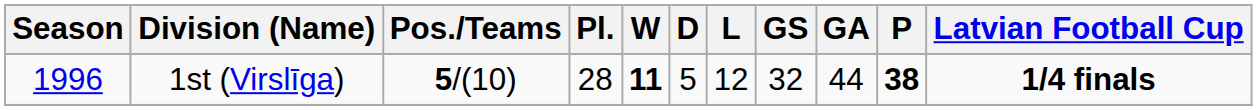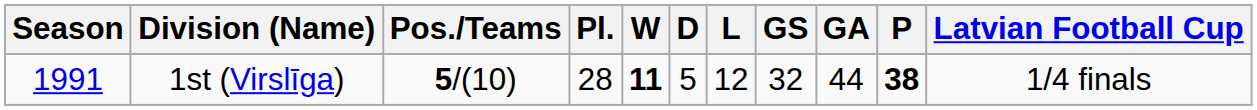1st (Virslīga) | Season: 1996 -> 1991
1st (Virslīga) | Latvian Football Cup: bold -> normal
